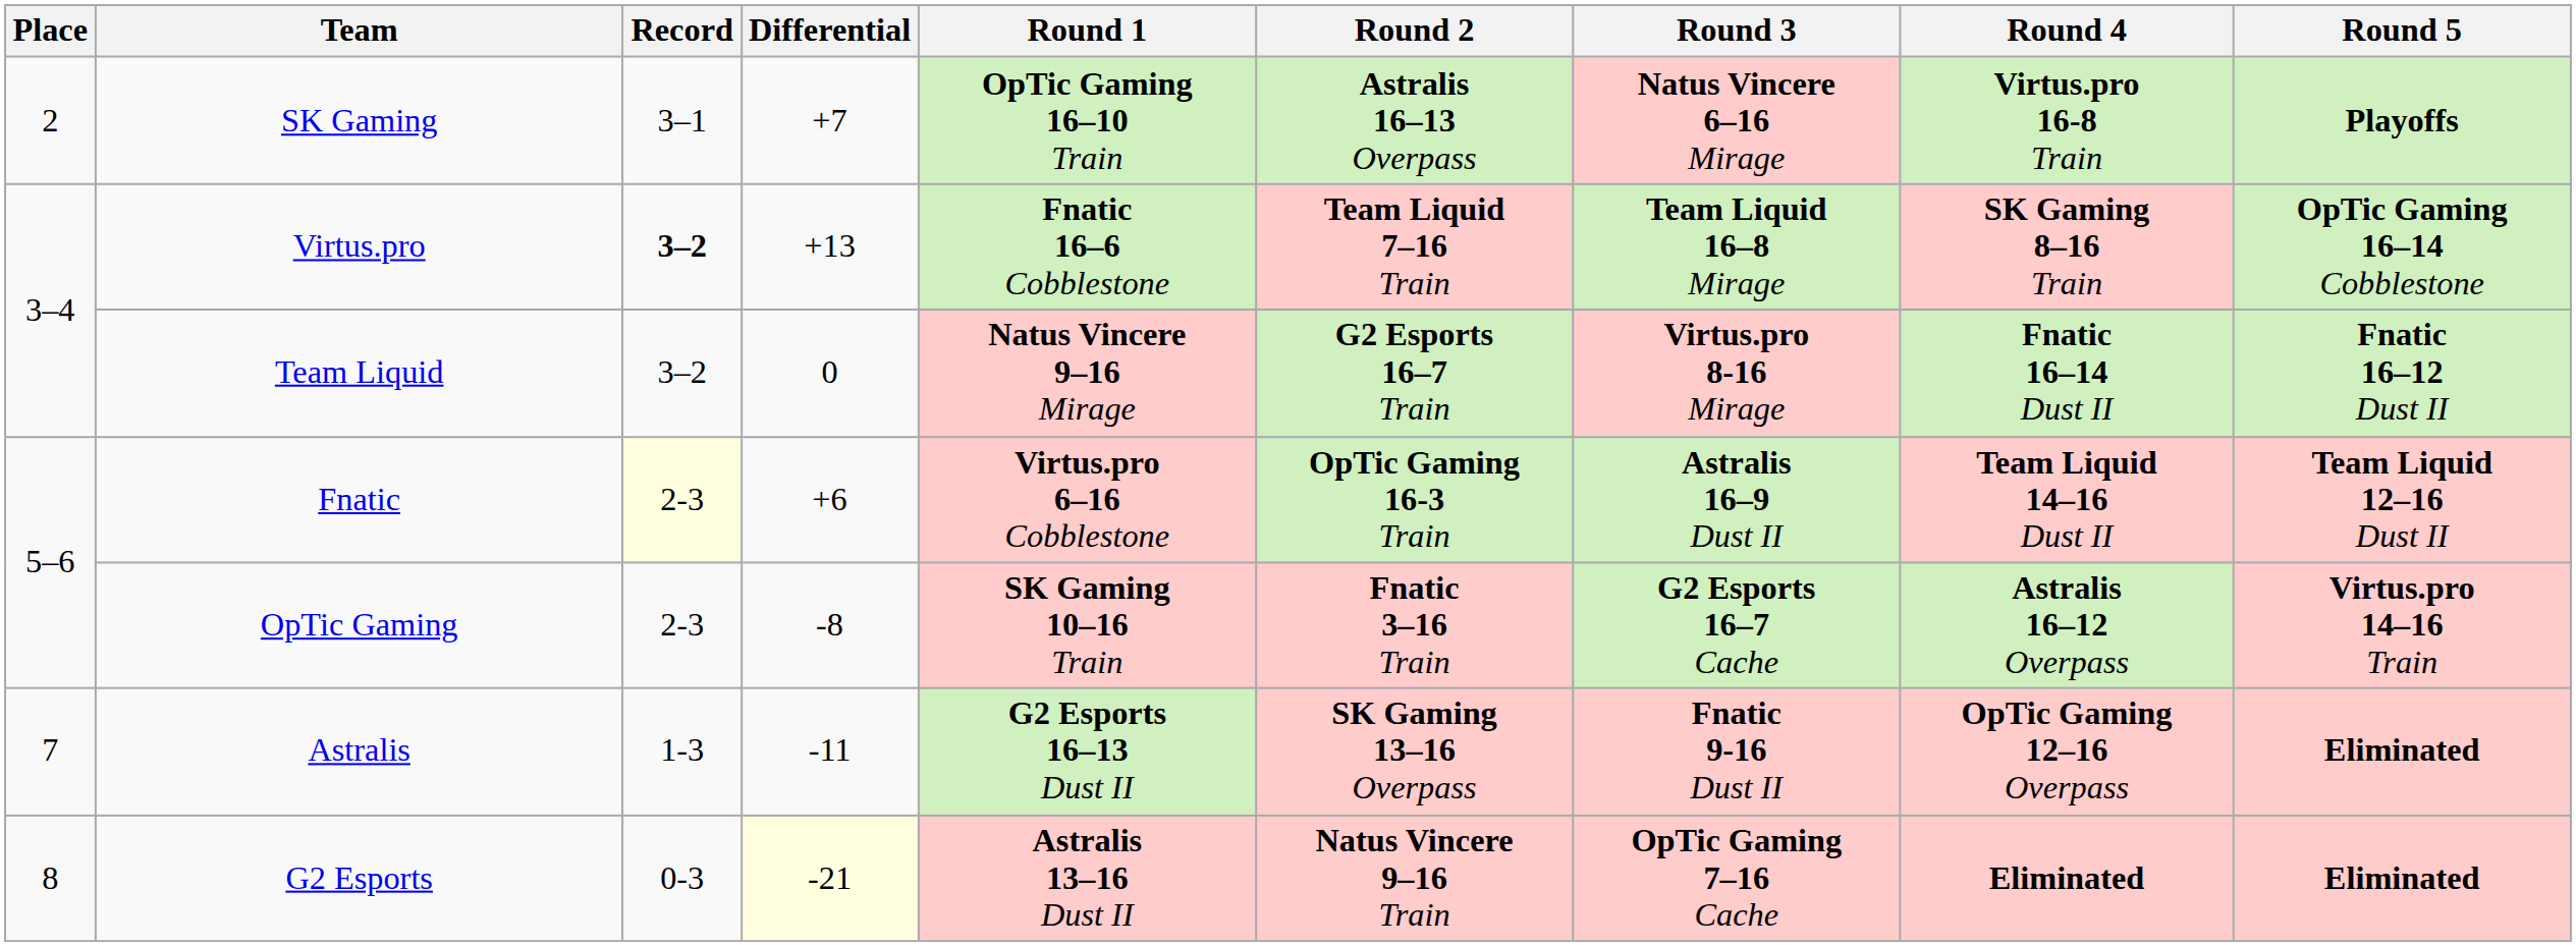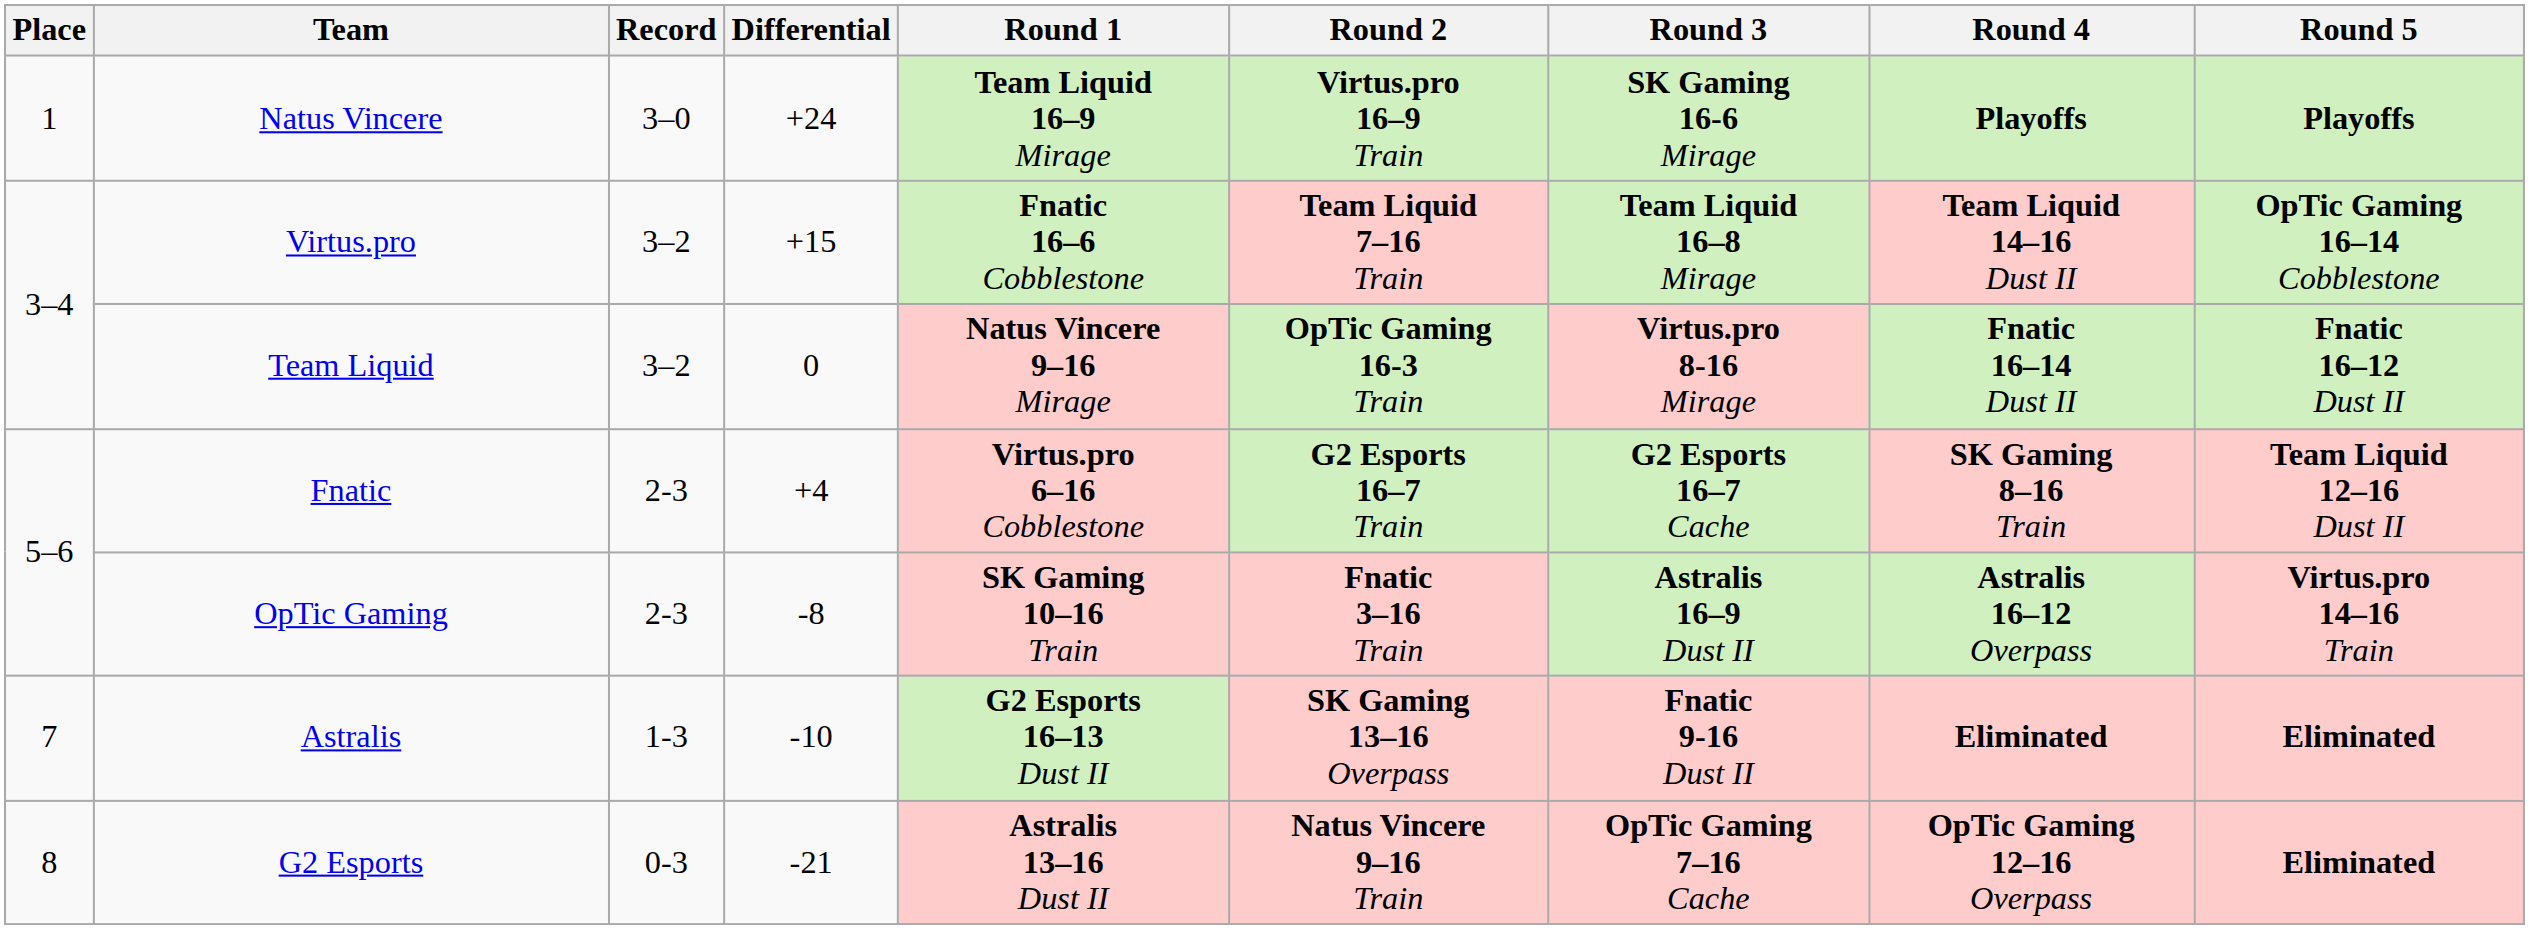+ row: 1 | Natus Vincere | 3–0 | +24 | Team Liquid 16–9 Mirage | Virtus.pro 16–9 Train | SK Gaming 16-6 Mirage | Playoffs | Playoffs
- row: 2 | SK Gaming | 3–1 | +7 | OpTic Gaming 16–10 Train | Astralis 16–13 Overpass | Natus Vincere 6–16 Mirage | Virtus.pro 16-8 Train | Playoffs
Virtus.pro | Record: bold -> normal
Virtus.pro | Differential: +13 -> +15
Virtus.pro | Round 4: SK Gaming 8–16 Train -> Team Liquid 14–16 Dust II
Team Liquid | Round 2: G2 Esports 16–7 Train -> OpTic Gaming 16-3 Train
Fnatic | Record: lightyellow background -> no background
Fnatic | Differential: +6 -> +4
Fnatic | Round 2: OpTic Gaming 16-3 Train -> G2 Esports 16–7 Train
Fnatic | Round 3: Astralis 16–9 Dust II -> G2 Esports 16–7 Cache
Fnatic | Round 4: Team Liquid 14–16 Dust II -> SK Gaming 8–16 Train
OpTic Gaming | Round 3: G2 Esports 16–7 Cache -> Astralis 16–9 Dust II
Astralis | Differential: -11 -> -10
Astralis | Round 4: OpTic Gaming 12–16 Overpass -> Eliminated
G2 Esports | Differential: lightyellow background -> no background
G2 Esports | Round 4: Eliminated -> OpTic Gaming 12–16 Overpass
